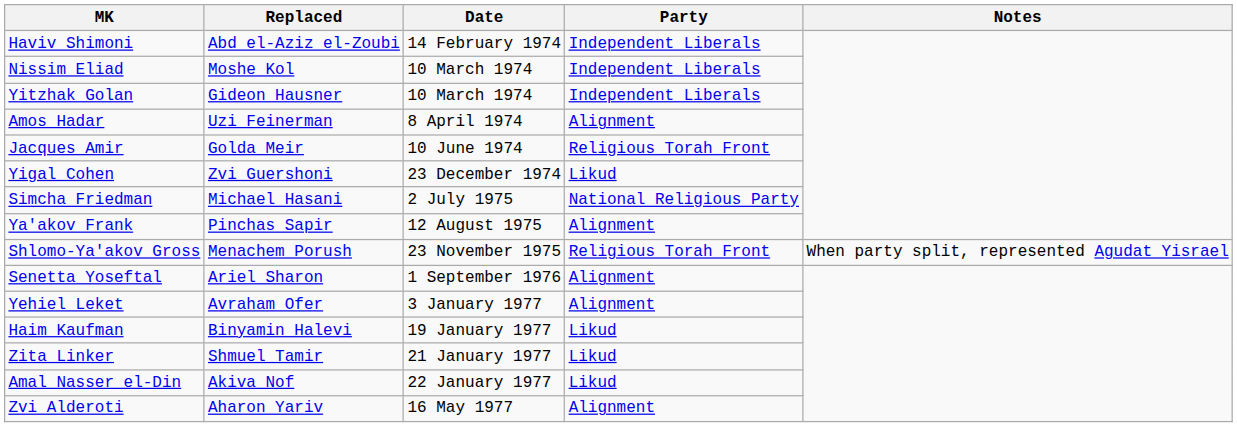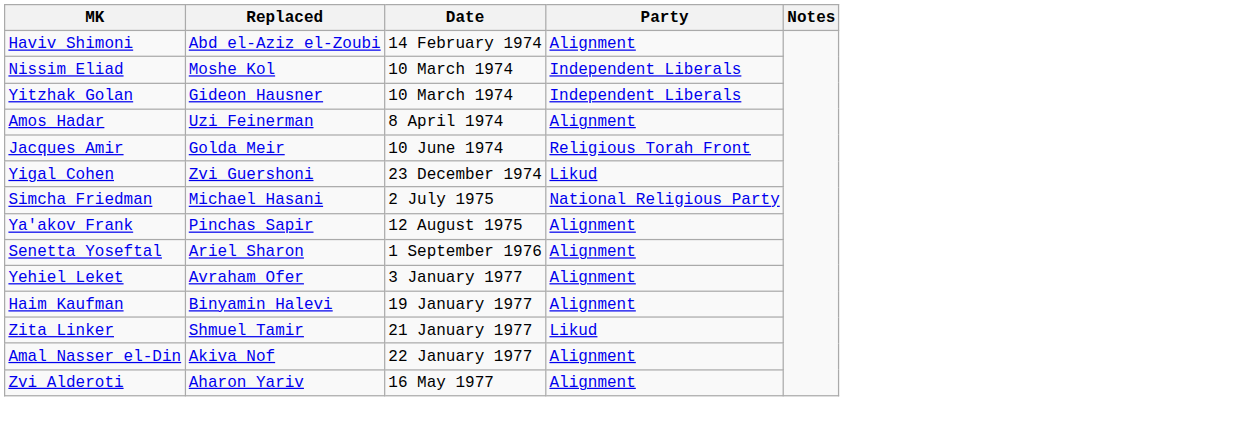Haviv Shimoni | Party: Independent Liberals -> Alignment
- row: Shlomo-Ya'akov Gross | Menachem Porush | 23 November 1975 | Religious Torah Front | When party split, represented Agudat Yisrael
Haim Kaufman | Party: Likud -> Alignment
Amal Nasser el-Din | Party: Likud -> Alignment
